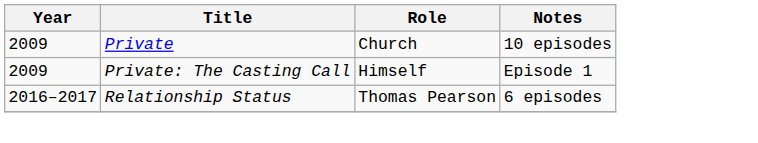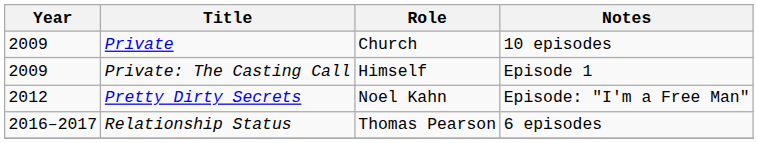+ row: 2012 | Pretty Dirty Secrets | Noel Kahn | Episode: "I'm a Free Man"
